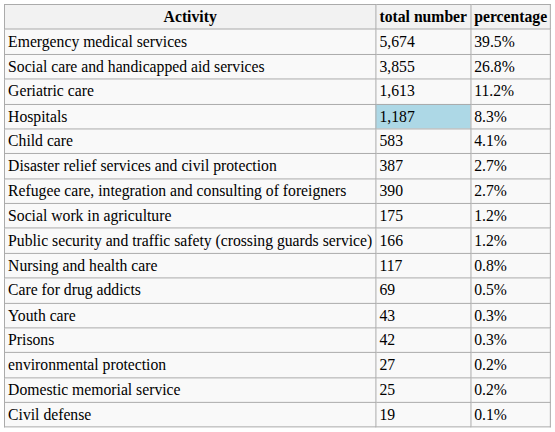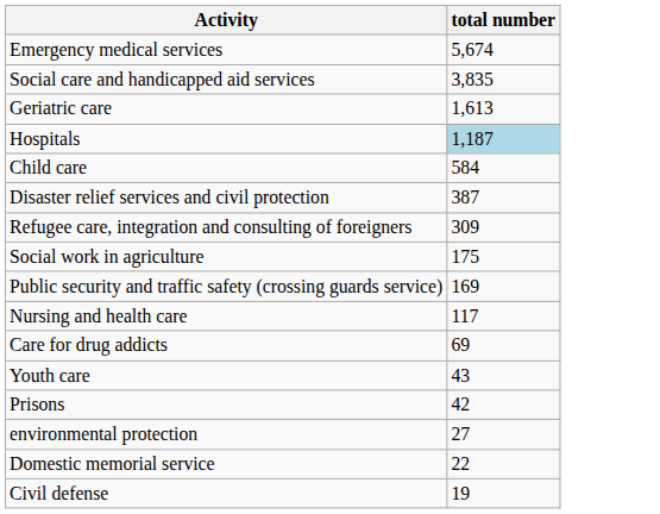- column: percentage | 39.5% | 26.8% | 11.2% | 8.3% | 4.1% | 2.7% | 2.7% | 1.2% | 1.2% | 0.8% | 0.5% | 0.3% | 0.3% | 0.2% | 0.2% | 0.1%
Social care and handicapped aid services | total number: 3,855 -> 3,835
Child care | total number: 583 -> 584
Refugee care, integration and consulting of foreigners | total number: 390 -> 309
Public security and traffic safety (crossing guards service) | total number: 166 -> 169
Domestic memorial service | total number: 25 -> 22
